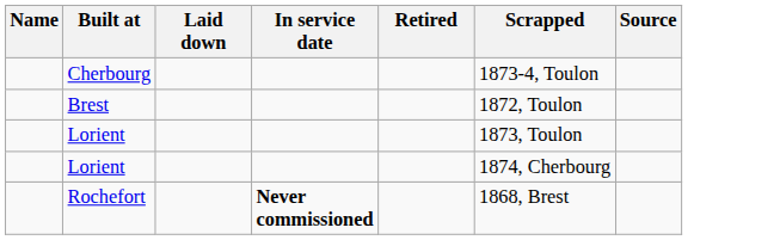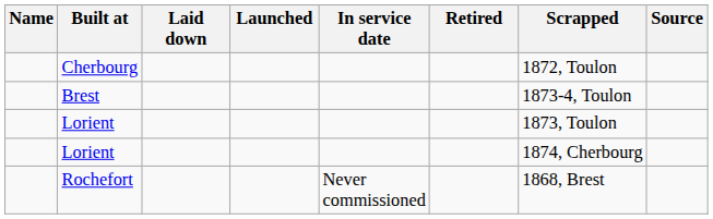+ column: Launched
Cherbourg | Scrapped: 1873-4, Toulon -> 1872, Toulon
Brest | Scrapped: 1872, Toulon -> 1873-4, Toulon
Rochefort | In service date: bold -> normal
